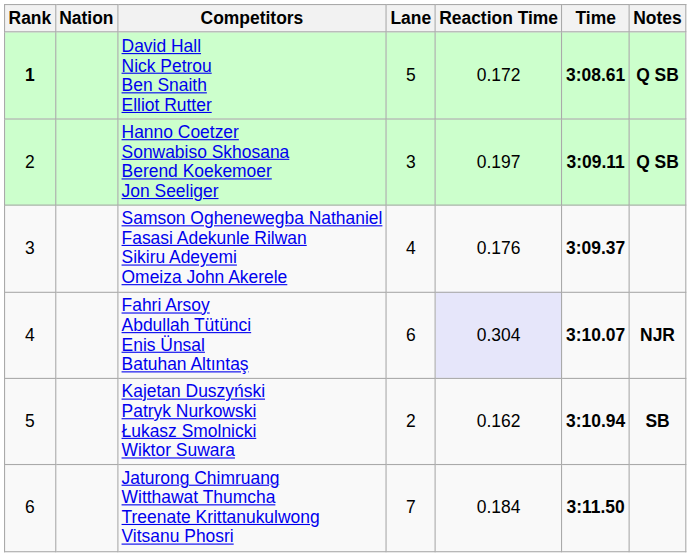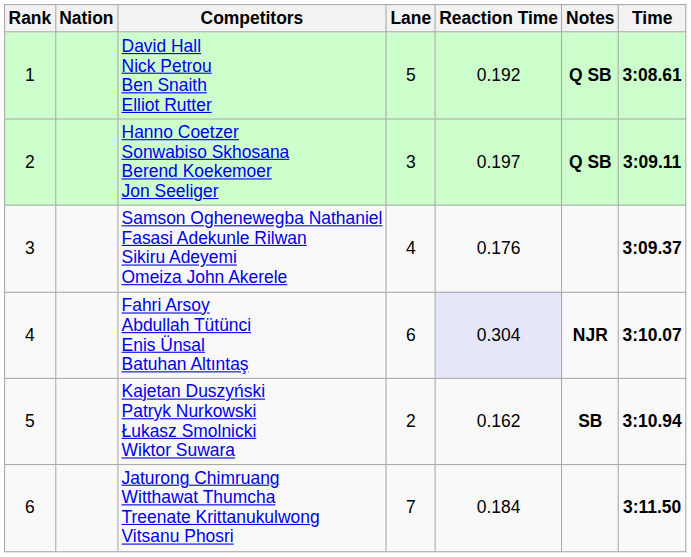columns swapped: Time <-> Notes
David Hall Nick Petrou Ben Snaith Elliot Rutter | Rank: bold -> normal
David Hall Nick Petrou Ben Snaith Elliot Rutter | Reaction Time: 0.172 -> 0.192
